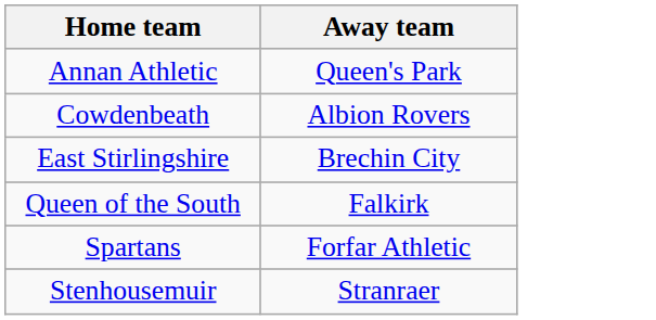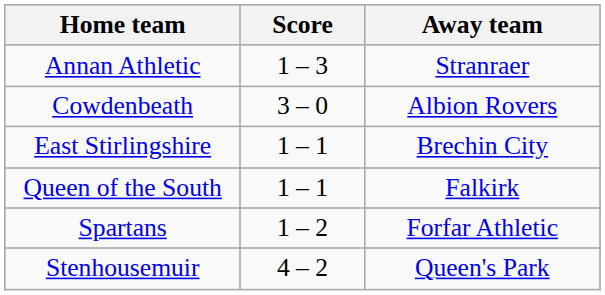+ column: Score | 1 – 3 | 3 – 0 | 1 – 1 | 1 – 1 | 1 – 2 | 4 – 2
Annan Athletic | Away team: Queen's Park -> Stranraer
Stenhousemuir | Away team: Stranraer -> Queen's Park
